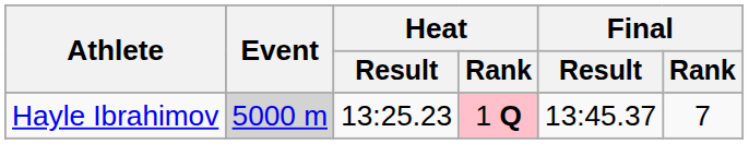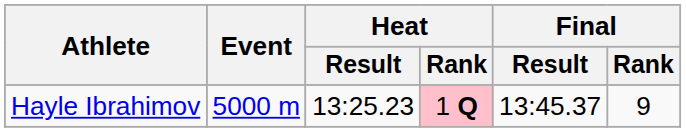Hayle Ibrahimov | Event: lightgrey background -> no background
Hayle Ibrahimov | Final / Rank: 7 -> 9
